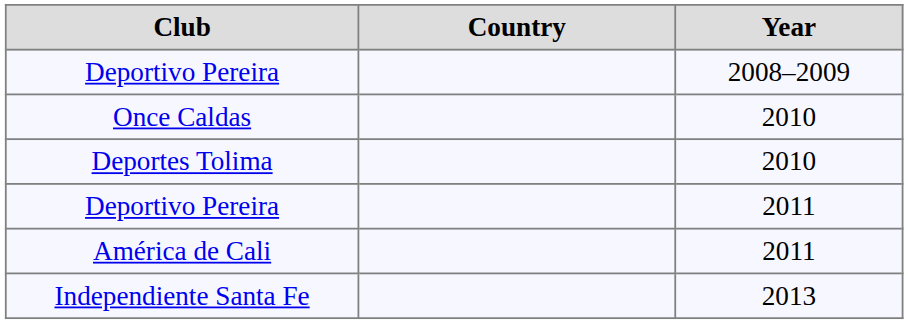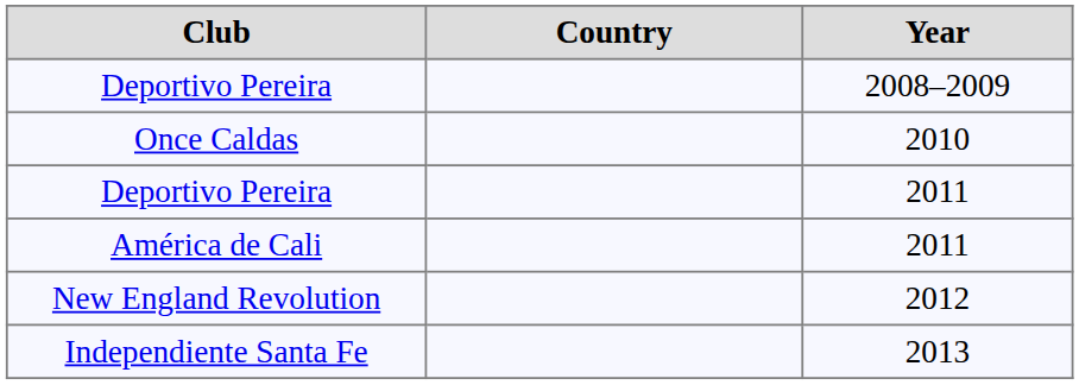- row: Deportes Tolima | 2010
+ row: New England Revolution | 2012
